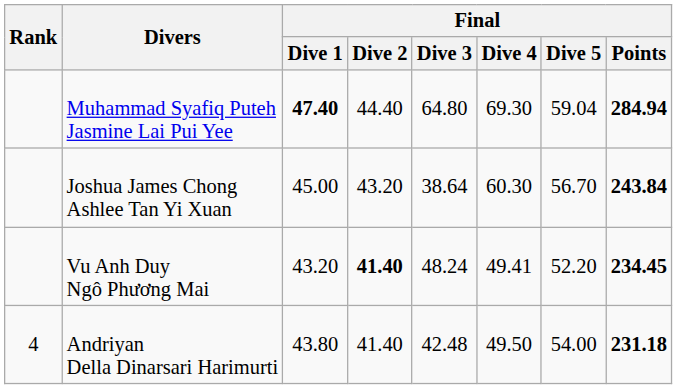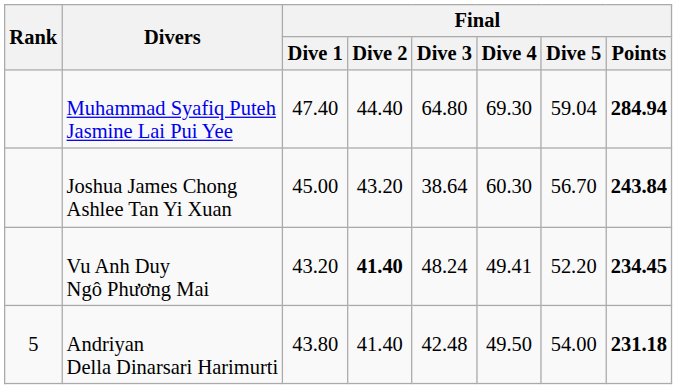Muhammad Syafiq Puteh Jasmine Lai Pui Yee | Final / Dive 1: bold -> normal
Andriyan Della Dinarsari Harimurti | Rank: 4 -> 5
